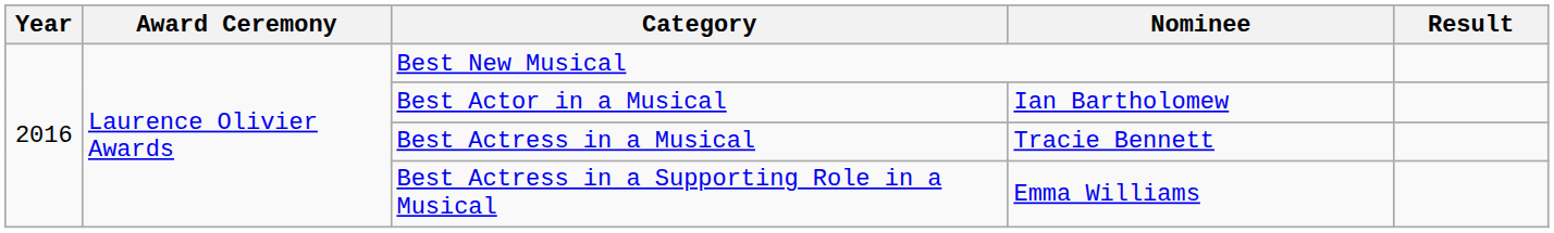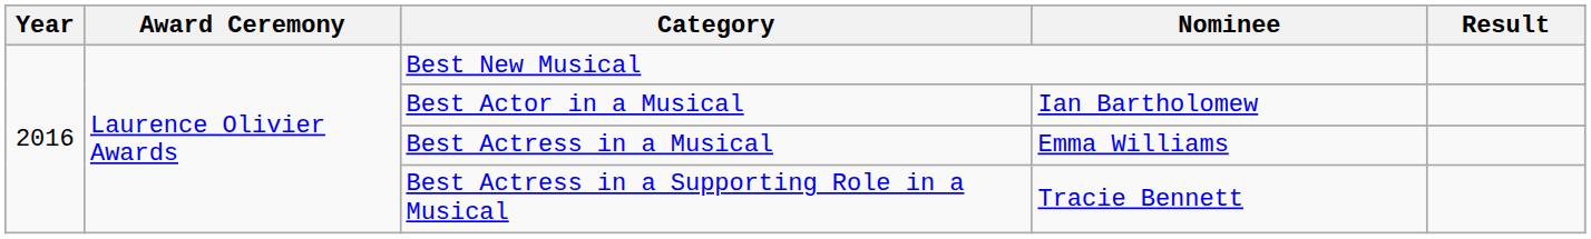Best Actress in a Musical | Nominee: Tracie Bennett -> Emma Williams
Best Actress in a Supporting Role in a Musical | Nominee: Emma Williams -> Tracie Bennett
